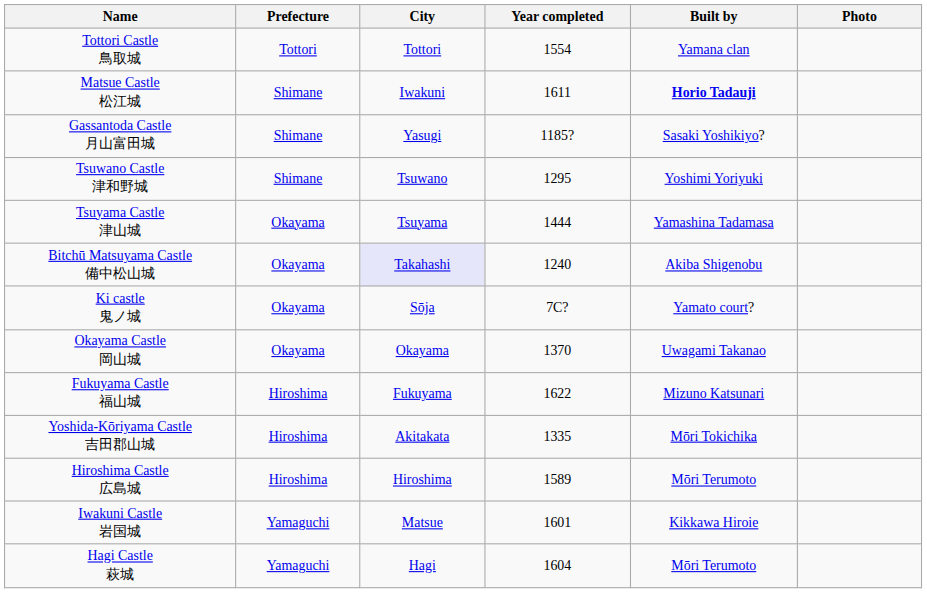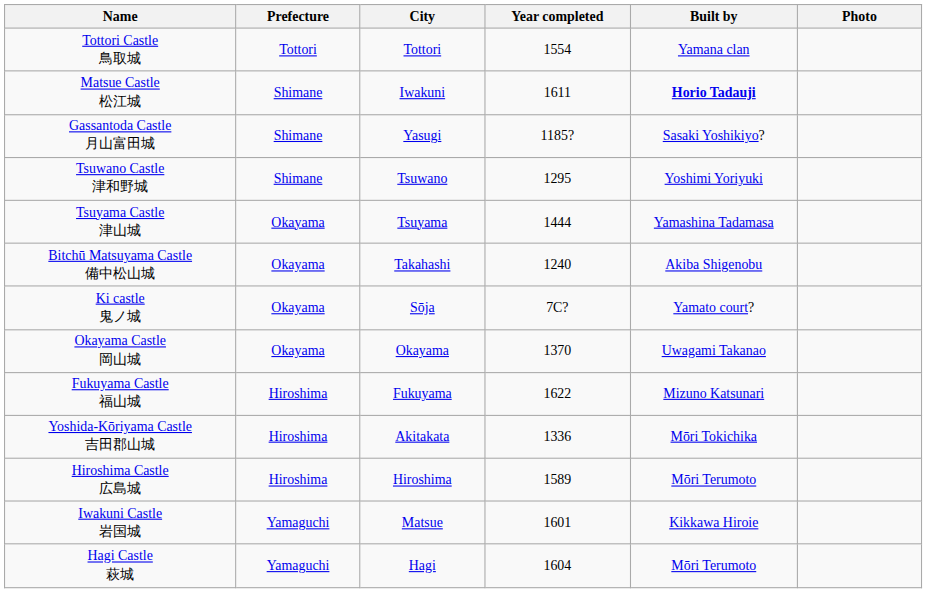Bitchū Matsuyama Castle 備中松山城 | City: lavender background -> no background
Yoshida-Kōriyama Castle 吉田郡山城 | Year completed: 1335 -> 1336
